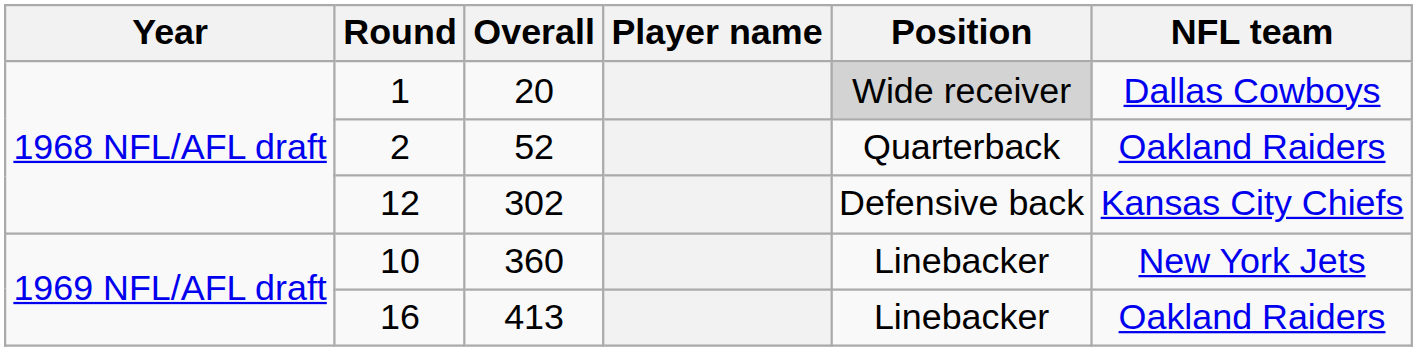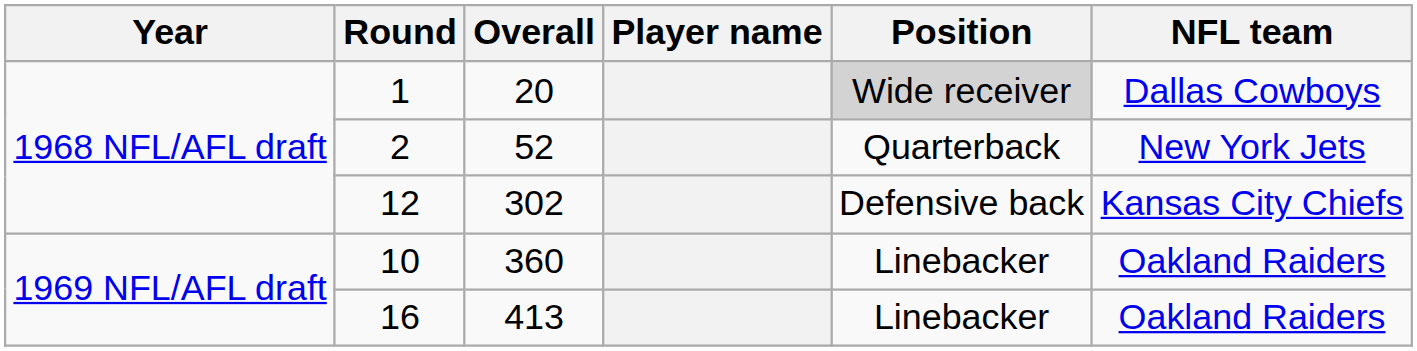2 | NFL team: Oakland Raiders -> New York Jets
10 | NFL team: New York Jets -> Oakland Raiders
